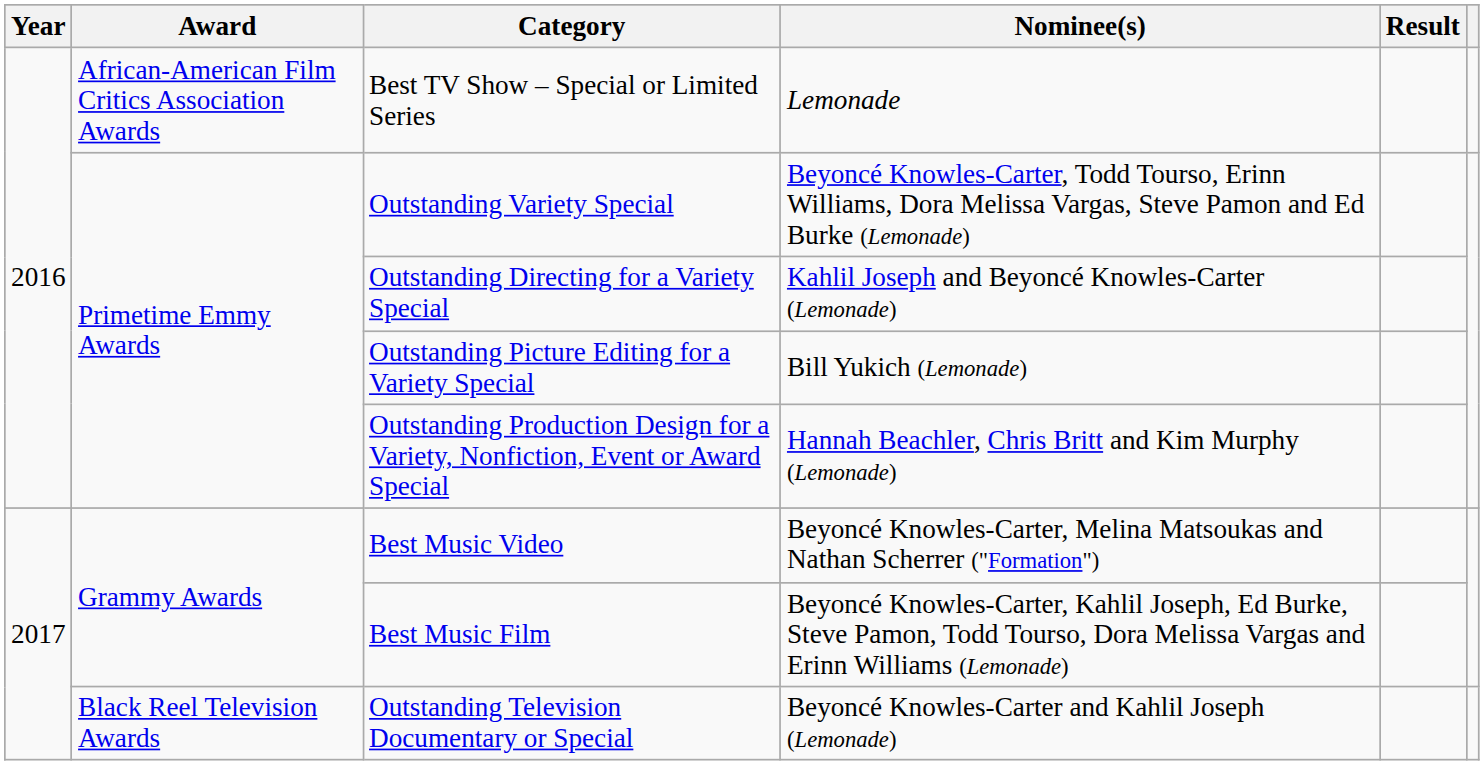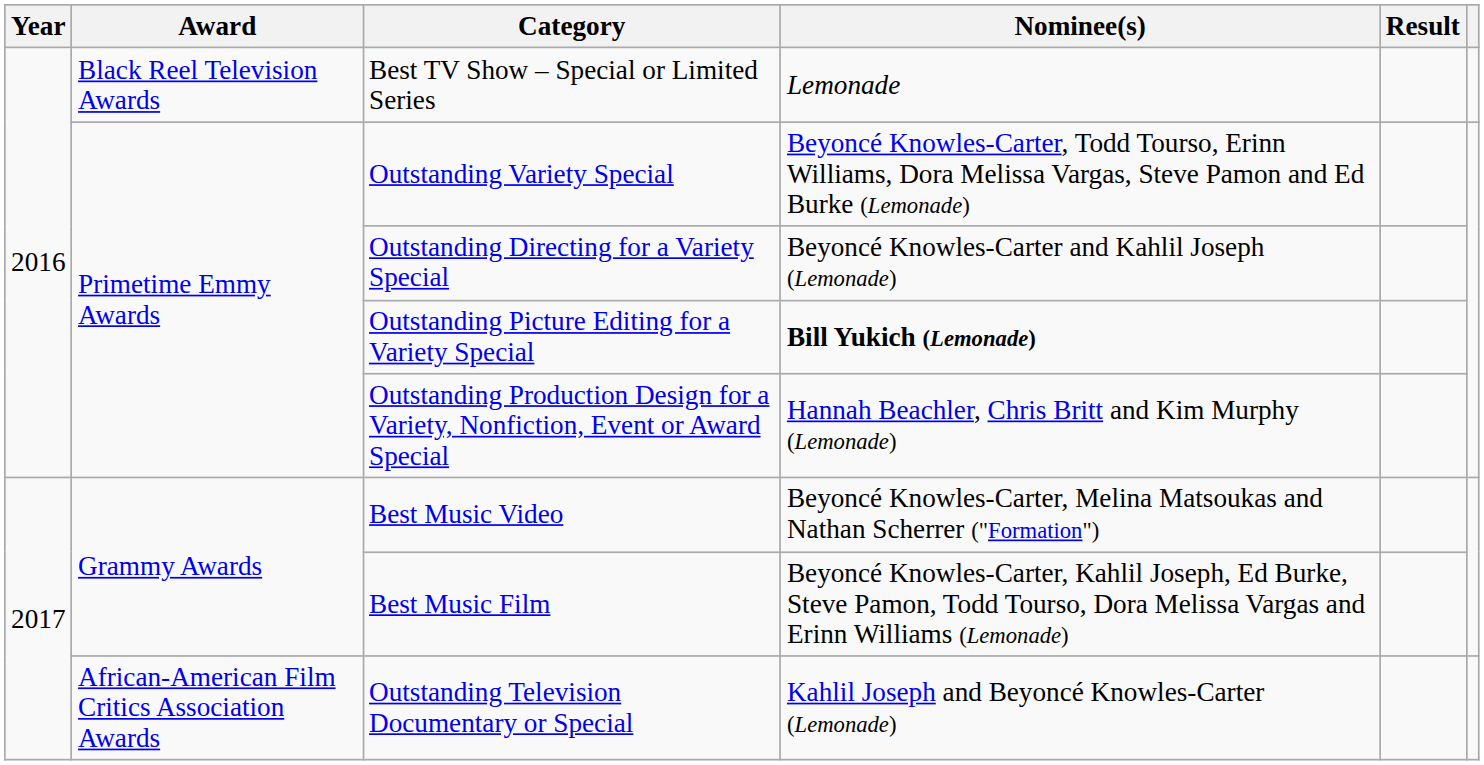Best TV Show – Special or Limited Series | Award: African-American Film Critics Association Awards -> Black Reel Television Awards
Outstanding Directing for a Variety Special | Nominee(s): Kahlil Joseph and Beyoncé Knowles-Carter (Lemonade) -> Beyoncé Knowles-Carter and Kahlil Joseph (Lemonade)
Outstanding Picture Editing for a Variety Special | Nominee(s): normal -> bold
Outstanding Television Documentary or Special | Award: Black Reel Television Awards -> African-American Film Critics Association Awards
Outstanding Television Documentary or Special | Nominee(s): Beyoncé Knowles-Carter and Kahlil Joseph (Lemonade) -> Kahlil Joseph and Beyoncé Knowles-Carter (Lemonade)
